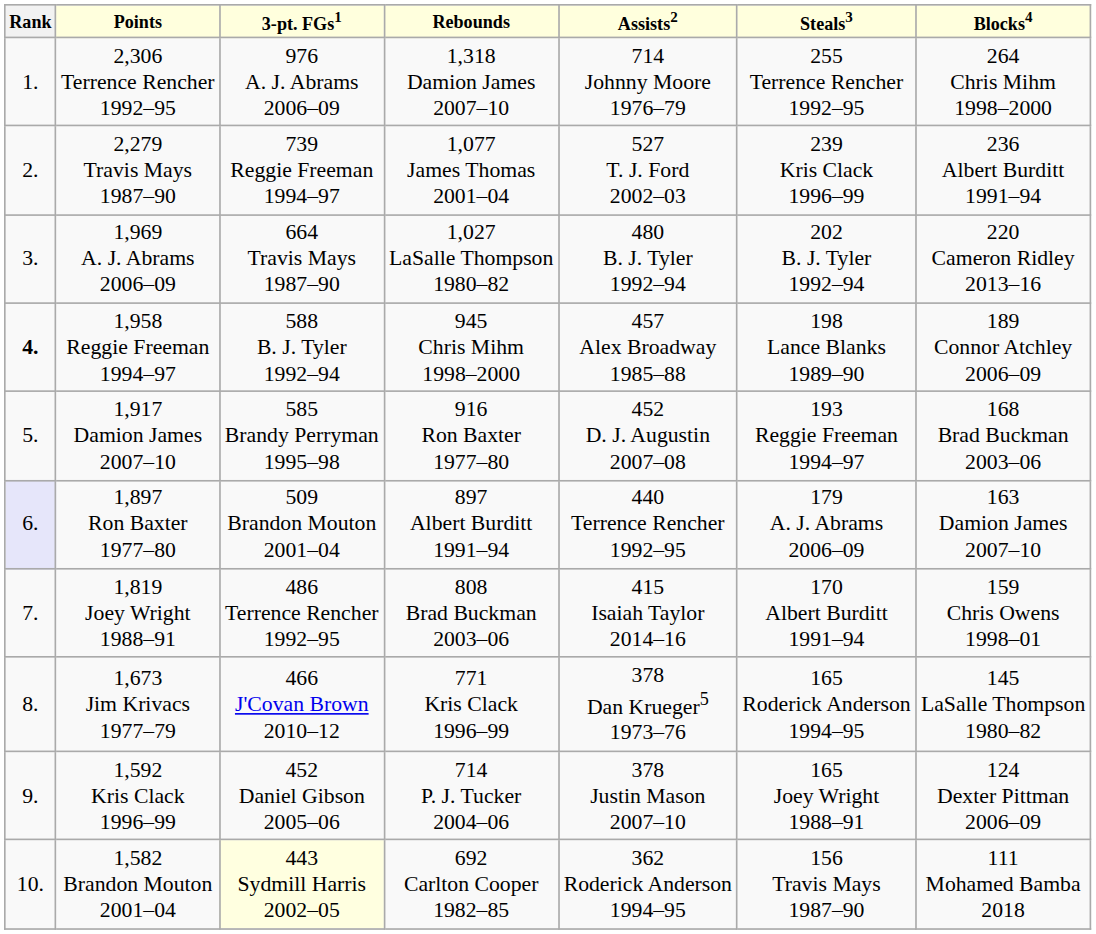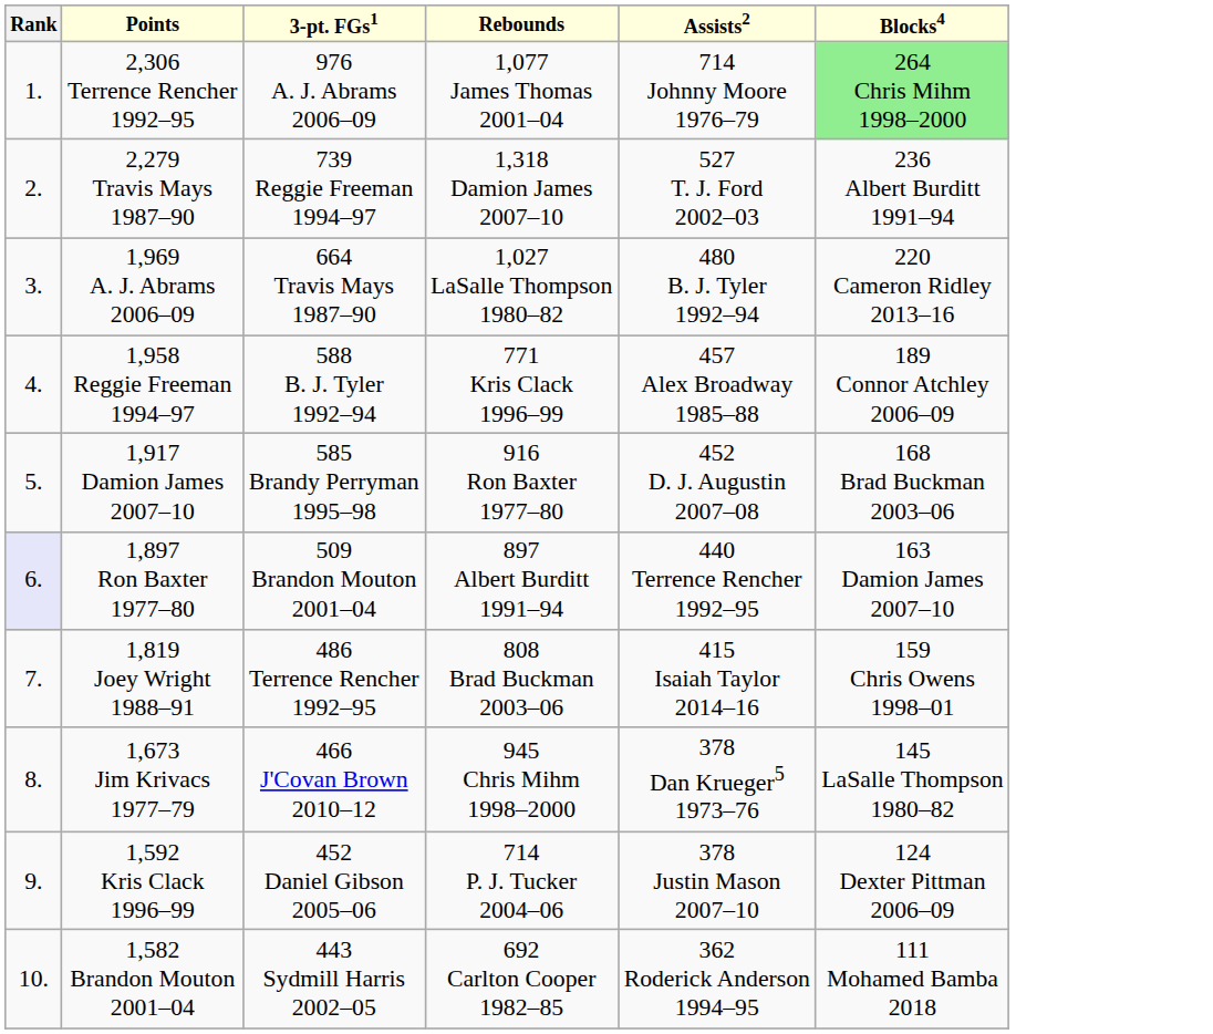- column: Steals3 | 255 Terrence Rencher 1992–95 | 239 Kris Clack 1996–99 | 202 B. J. Tyler 1992–94 | 198 Lance Blanks 1989–90 | 193 Reggie Freeman 1994–97 | 179 A. J. Abrams 2006–09 | 170 Albert Burditt 1991–94 | 165 Roderick Anderson 1994–95 | 165 Joey Wright 1988–91 | 156 Travis Mays 1987–90
2,306 Terrence Rencher 1992–95 | Rebounds: 1,318 Damion James 2007–10 -> 1,077 James Thomas 2001–04
2,306 Terrence Rencher 1992–95 | Blocks4: no background -> lightgreen background
2,279 Travis Mays 1987–90 | Rebounds: 1,077 James Thomas 2001–04 -> 1,318 Damion James 2007–10
1,958 Reggie Freeman 1994–97 | Rank: bold -> normal
1,958 Reggie Freeman 1994–97 | Rebounds: 945 Chris Mihm 1998–2000 -> 771 Kris Clack 1996–99
1,673 Jim Krivacs 1977–79 | Rebounds: 771 Kris Clack 1996–99 -> 945 Chris Mihm 1998–2000
1,582 Brandon Mouton 2001–04 | 3-pt. FGs1: lightyellow background -> no background
